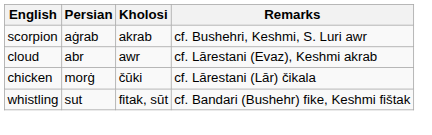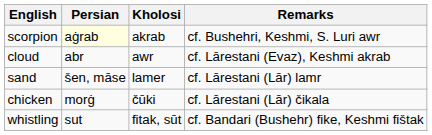scorpion | Persian: no background -> lightyellow background
+ row: sand | šen, māse | lamer | cf. Lārestani (Lār) lamr
